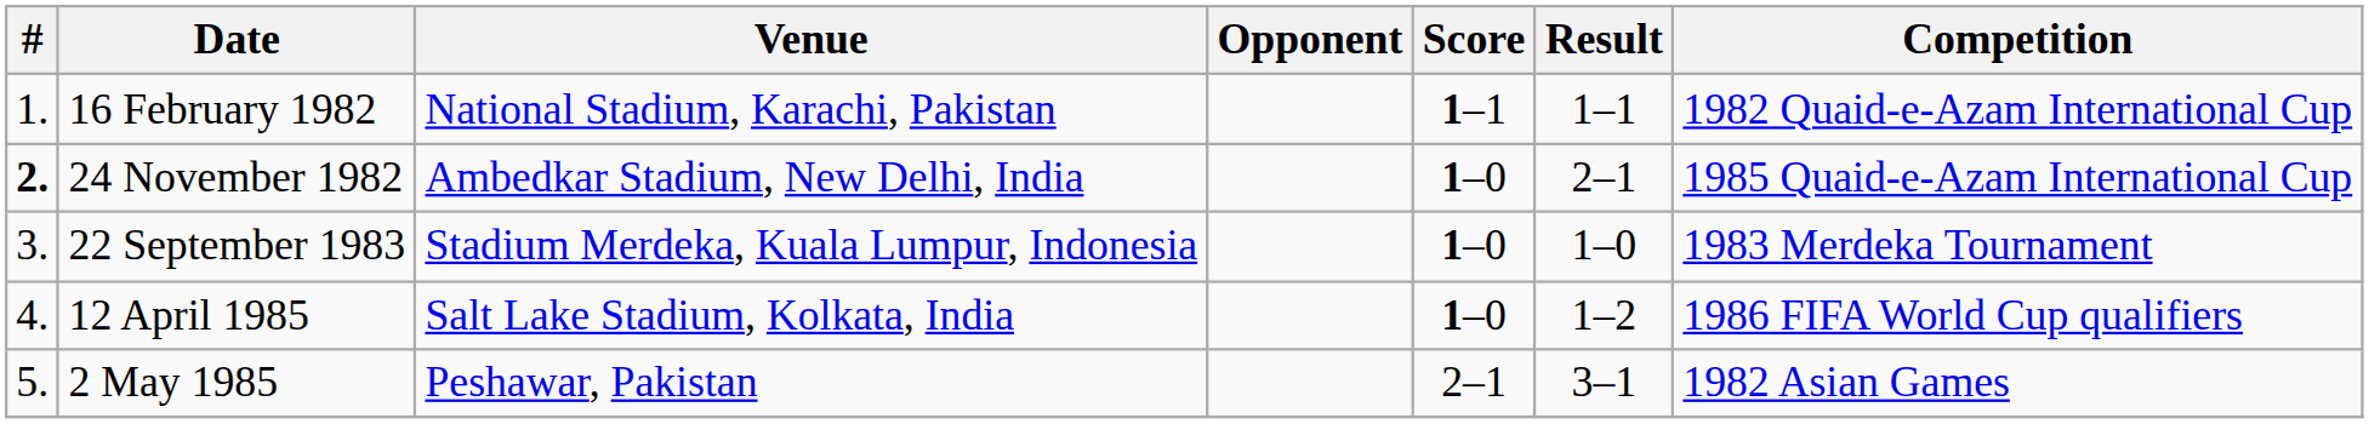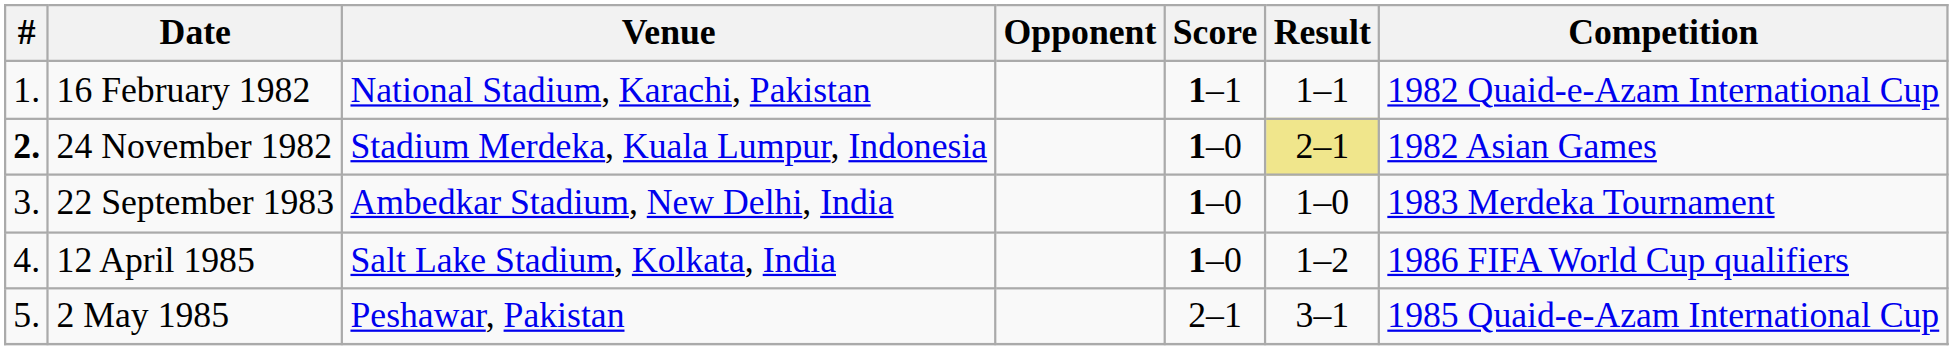24 November 1982 | Venue: Ambedkar Stadium, New Delhi, India -> Stadium Merdeka, Kuala Lumpur, Indonesia
24 November 1982 | Result: no background -> khaki background
24 November 1982 | Competition: 1985 Quaid-e-Azam International Cup -> 1982 Asian Games
22 September 1983 | Venue: Stadium Merdeka, Kuala Lumpur, Indonesia -> Ambedkar Stadium, New Delhi, India
2 May 1985 | Competition: 1982 Asian Games -> 1985 Quaid-e-Azam International Cup
